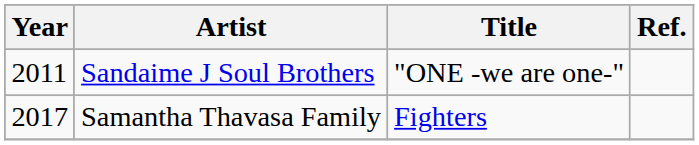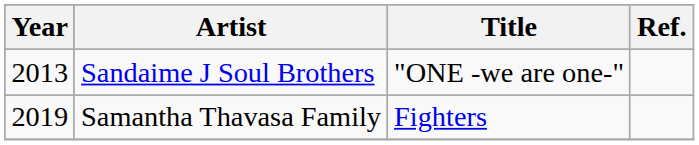Sandaime J Soul Brothers | Year: 2011 -> 2013
Samantha Thavasa Family | Year: 2017 -> 2019
